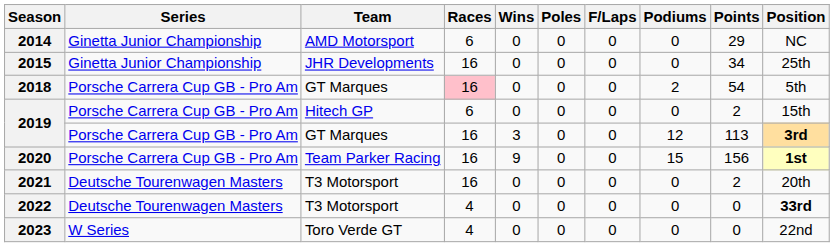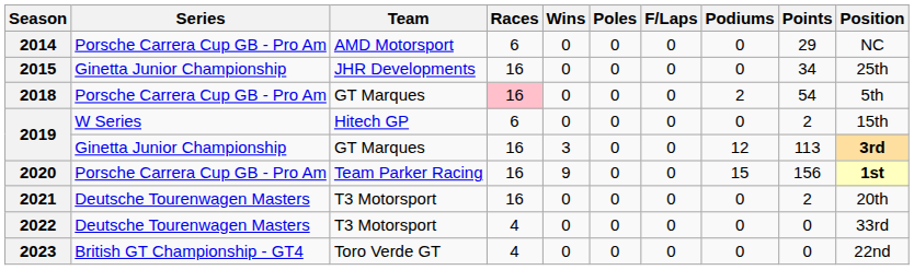2014 | Series: Ginetta Junior Championship -> Porsche Carrera Cup GB - Pro Am
2019 / Hitech GP | Series: Porsche Carrera Cup GB - Pro Am -> W Series
2019 / GT Marques | Series: Porsche Carrera Cup GB - Pro Am -> Ginetta Junior Championship
2022 | Position: bold -> normal
2023 | Series: W Series -> British GT Championship - GT4
